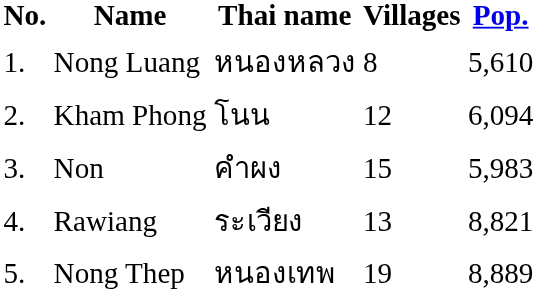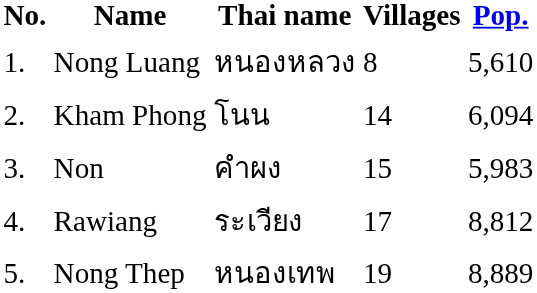Kham Phong | Villages: 12 -> 14
Rawiang | Villages: 13 -> 17
Rawiang | Pop.: 8,821 -> 8,812
